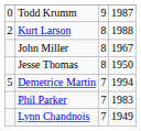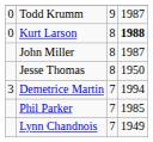Kurt Larson | column 1: 2 -> 0
Kurt Larson | column 4: normal -> bold
John Miller | column 4: 1967 -> 1987
Demetrice Martin | column 1: 5 -> 3
Phil Parker | column 4: 1983 -> 1985
